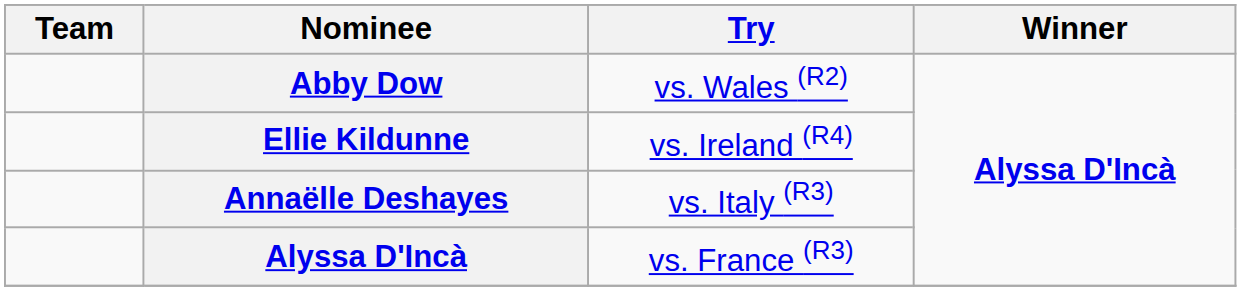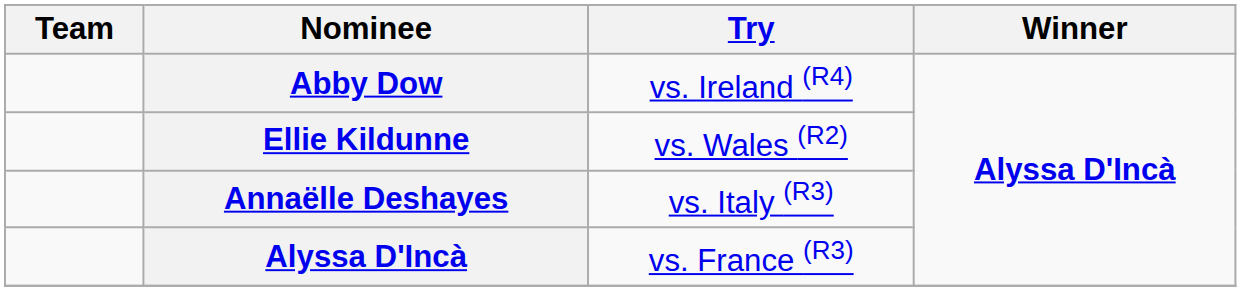Abby Dow | Try: vs. Wales (R2) -> vs. Ireland (R4)
Ellie Kildunne | Try: vs. Ireland (R4) -> vs. Wales (R2)
